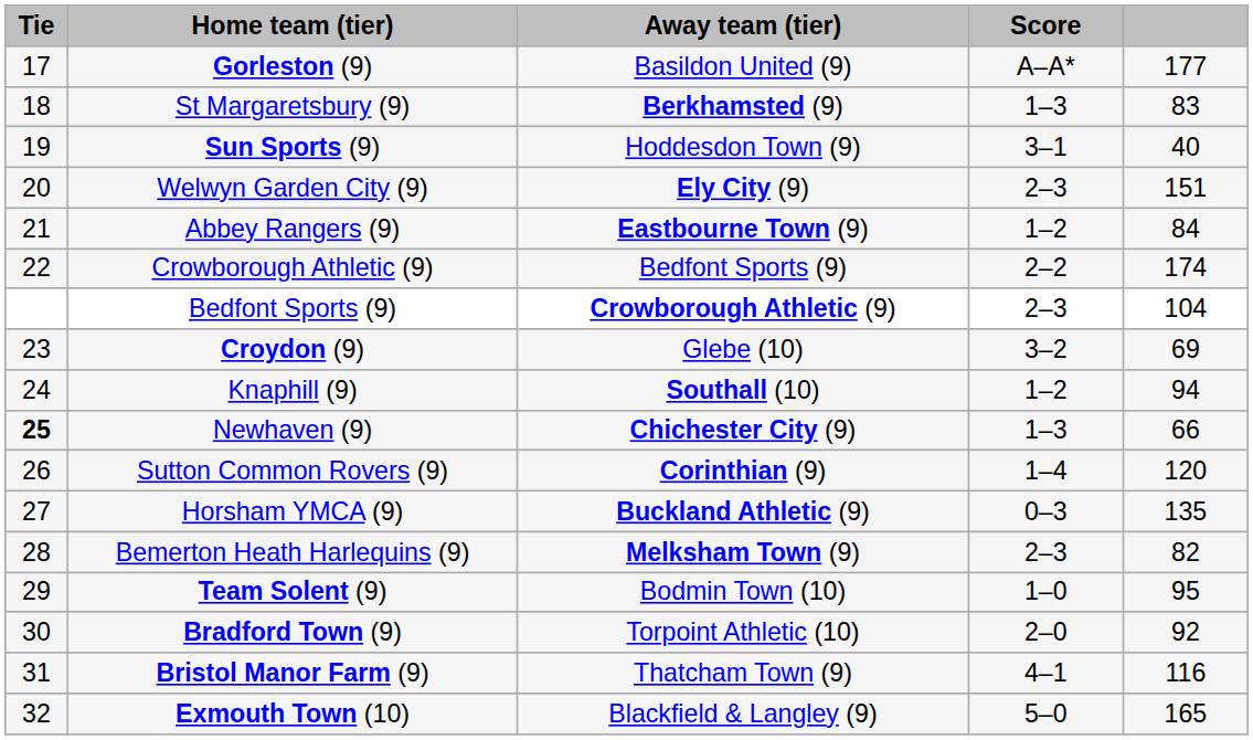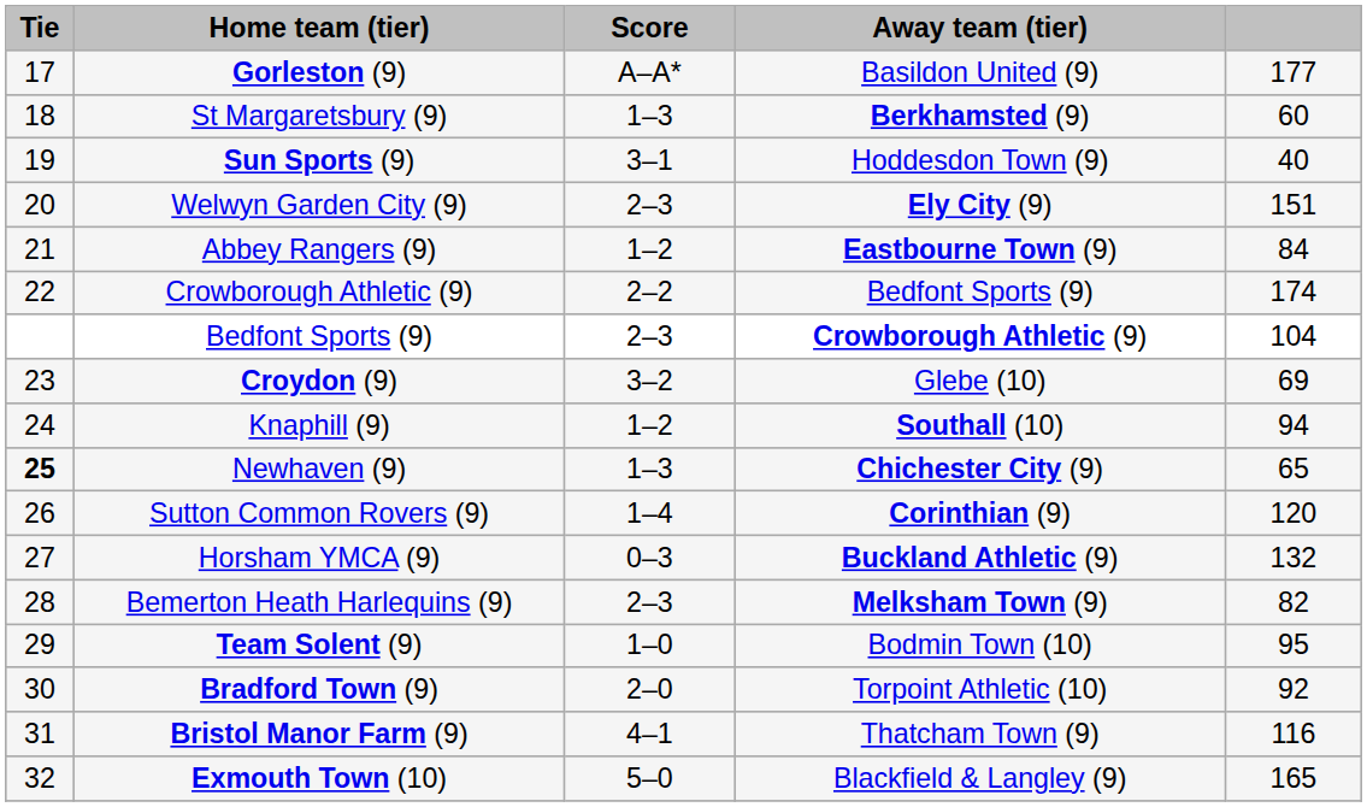columns swapped: Score <-> Away team (tier)
St Margaretsbury (9) | column 5: 83 -> 60
Newhaven (9) | column 5: 66 -> 65
Horsham YMCA (9) | column 5: 135 -> 132
